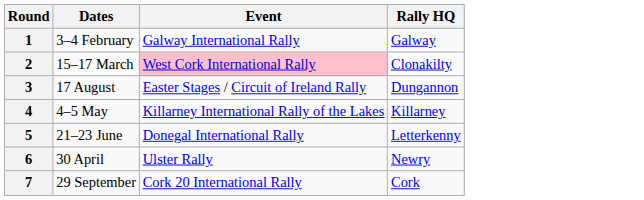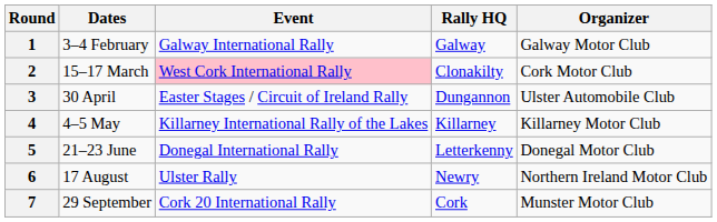+ column: Organizer | Galway Motor Club | Cork Motor Club | Ulster Automobile Club | Killarney Motor Club | Donegal Motor Club | Northern Ireland Motor Club | Munster Motor Club
3 | Dates: 17 August -> 30 April
6 | Dates: 30 April -> 17 August
